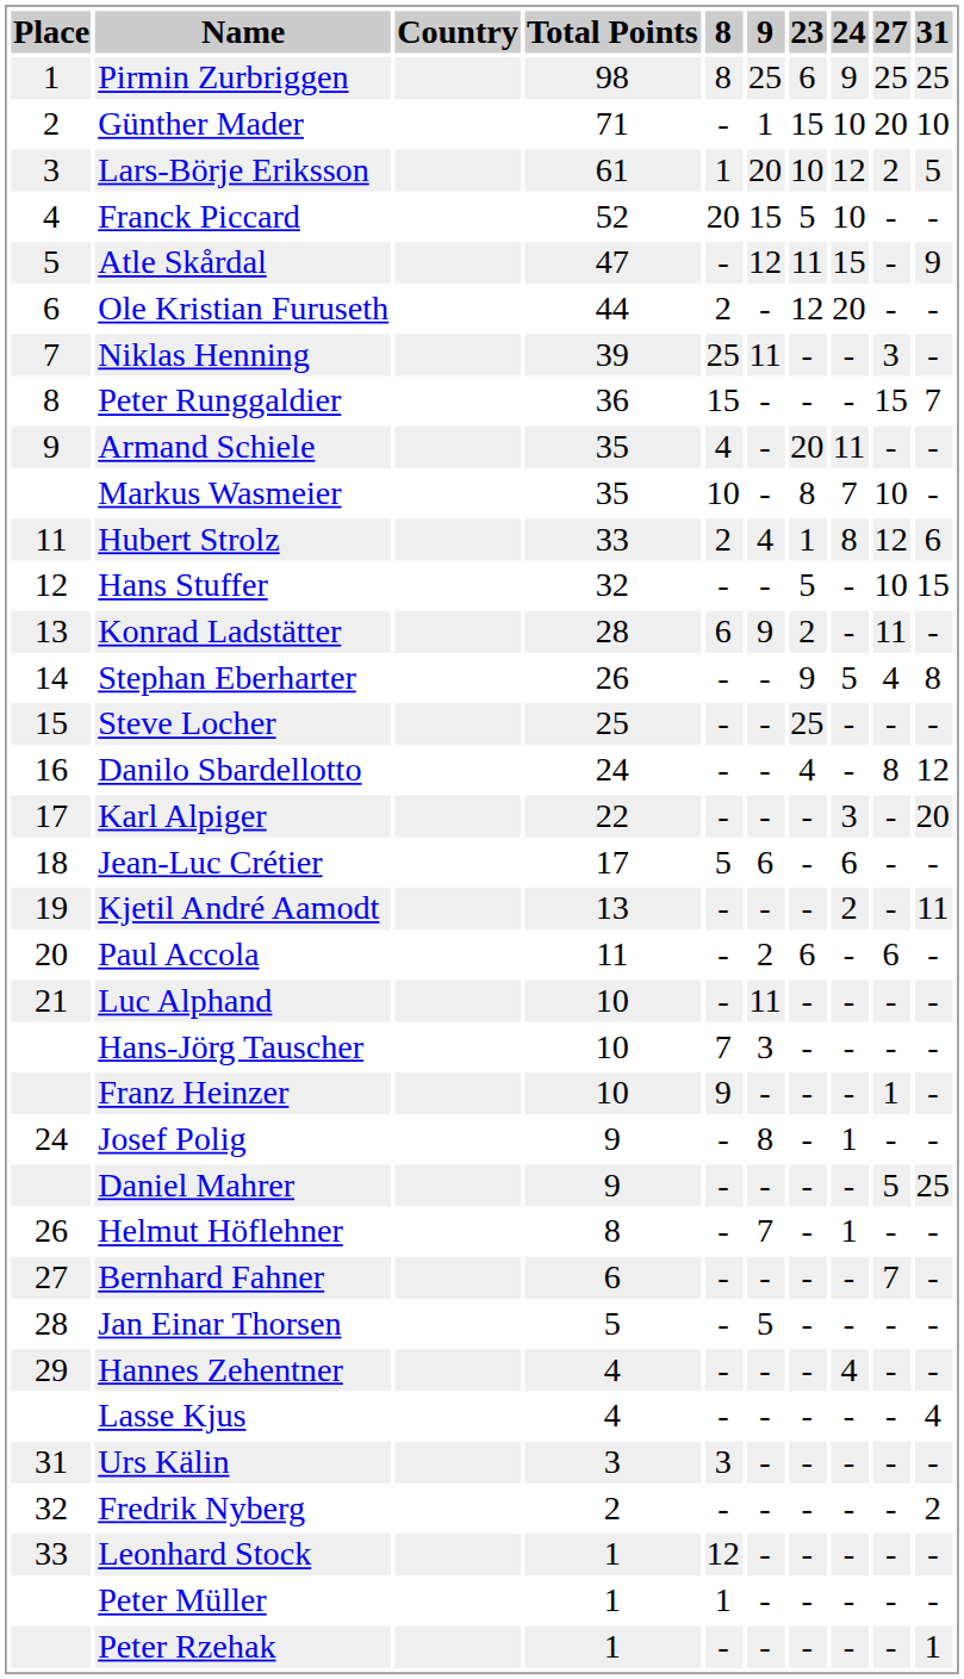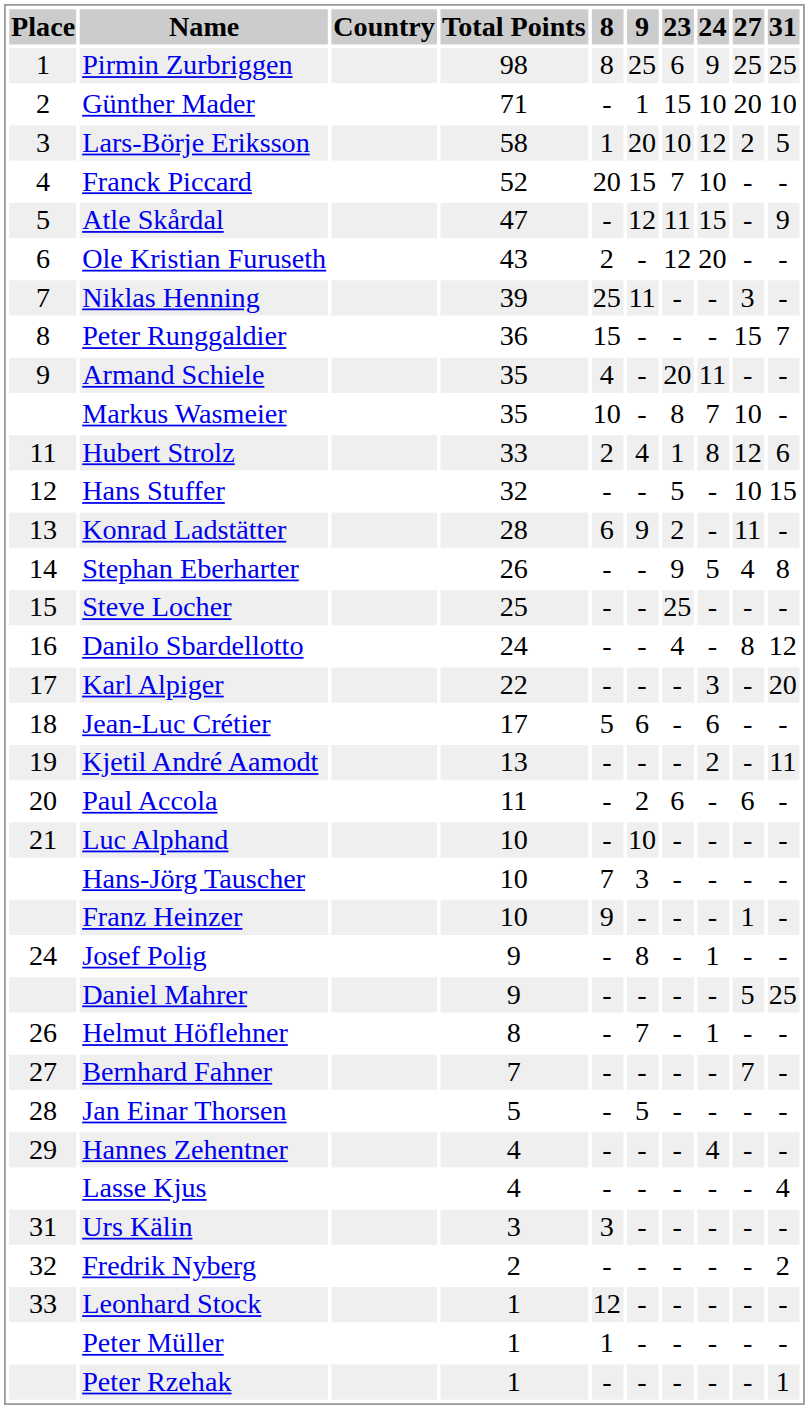Lars-Börje Eriksson | Total Points: 61 -> 58
Franck Piccard | 23: 5 -> 7
Ole Kristian Furuseth | Total Points: 44 -> 43
Luc Alphand | 9: 11 -> 10
Bernhard Fahner | Total Points: 6 -> 7
